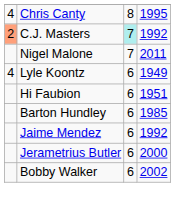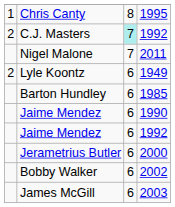Chris Canty | column 1: 4 -> 1
C.J. Masters | column 1: lightsalmon background -> no background
Lyle Koontz | column 1: 4 -> 2
- row: Hi Faubion | 6 | 1951
+ row: Jaime Mendez | 6 | 1990
+ row: James McGill | 6 | 2003
